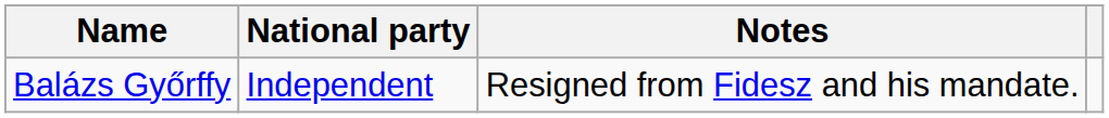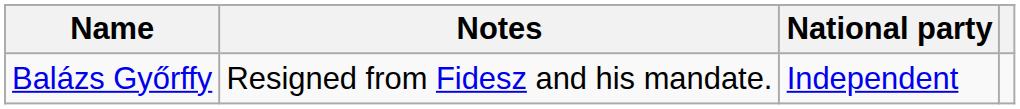columns swapped: National party <-> Notes
